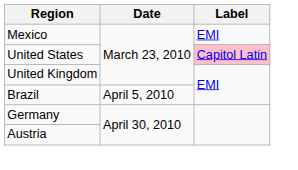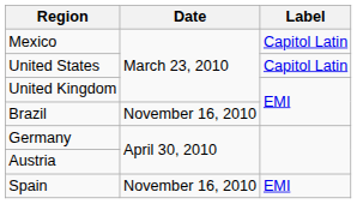Mexico | Label: EMI -> Capitol Latin
United States | Label: pink background -> no background
Brazil | Date: April 5, 2010 -> November 16, 2010
+ row: Spain | November 16, 2010 | EMI
